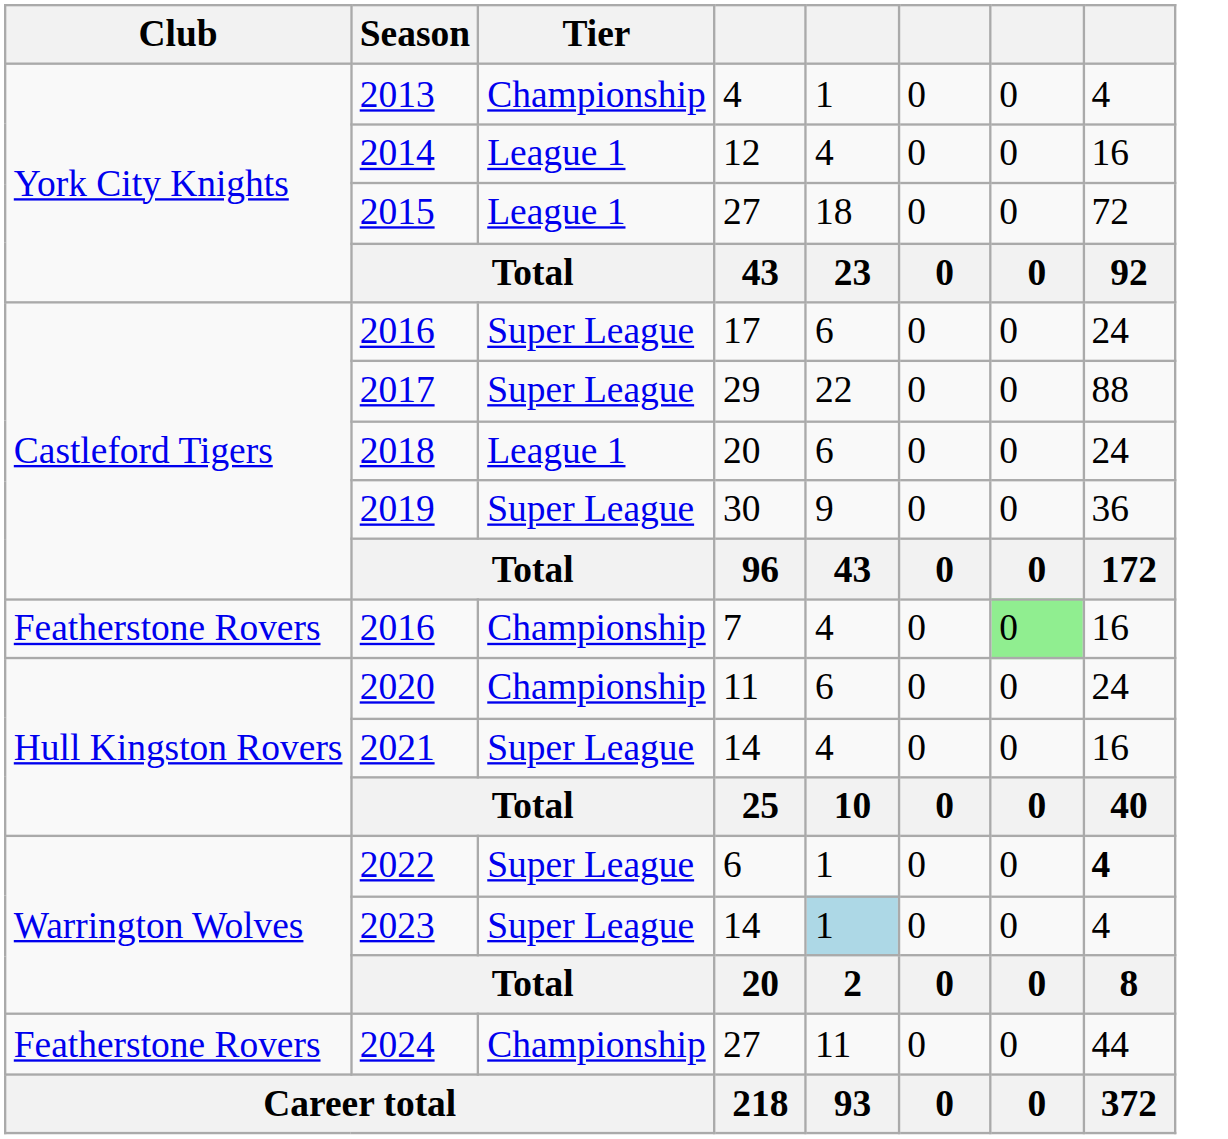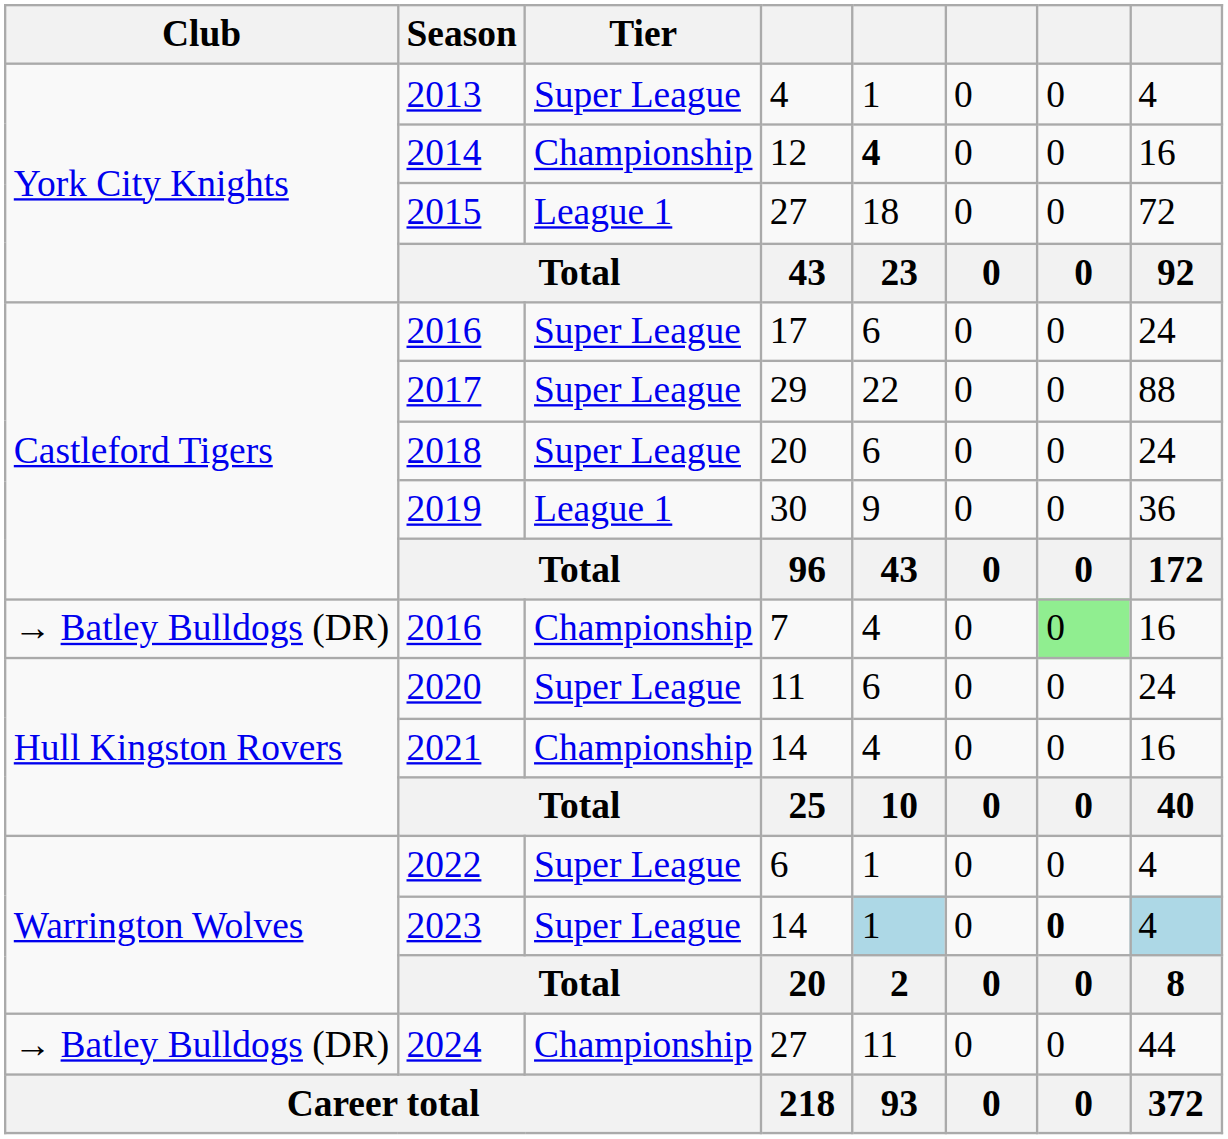2013 | Tier: Championship -> Super League
2014 | Tier: League 1 -> Championship
2014 | column 5: normal -> bold
2018 | Tier: League 1 -> Super League
2019 | Tier: Super League -> League 1
2016 / 7 | Club: Featherstone Rovers -> → Batley Bulldogs (DR)
2020 | Tier: Championship -> Super League
2021 | Tier: Super League -> Championship
2022 | column 8: bold -> normal
2023 | column 7: normal -> bold
2023 | column 8: no background -> lightblue background
2024 | Club: Featherstone Rovers -> → Batley Bulldogs (DR)
